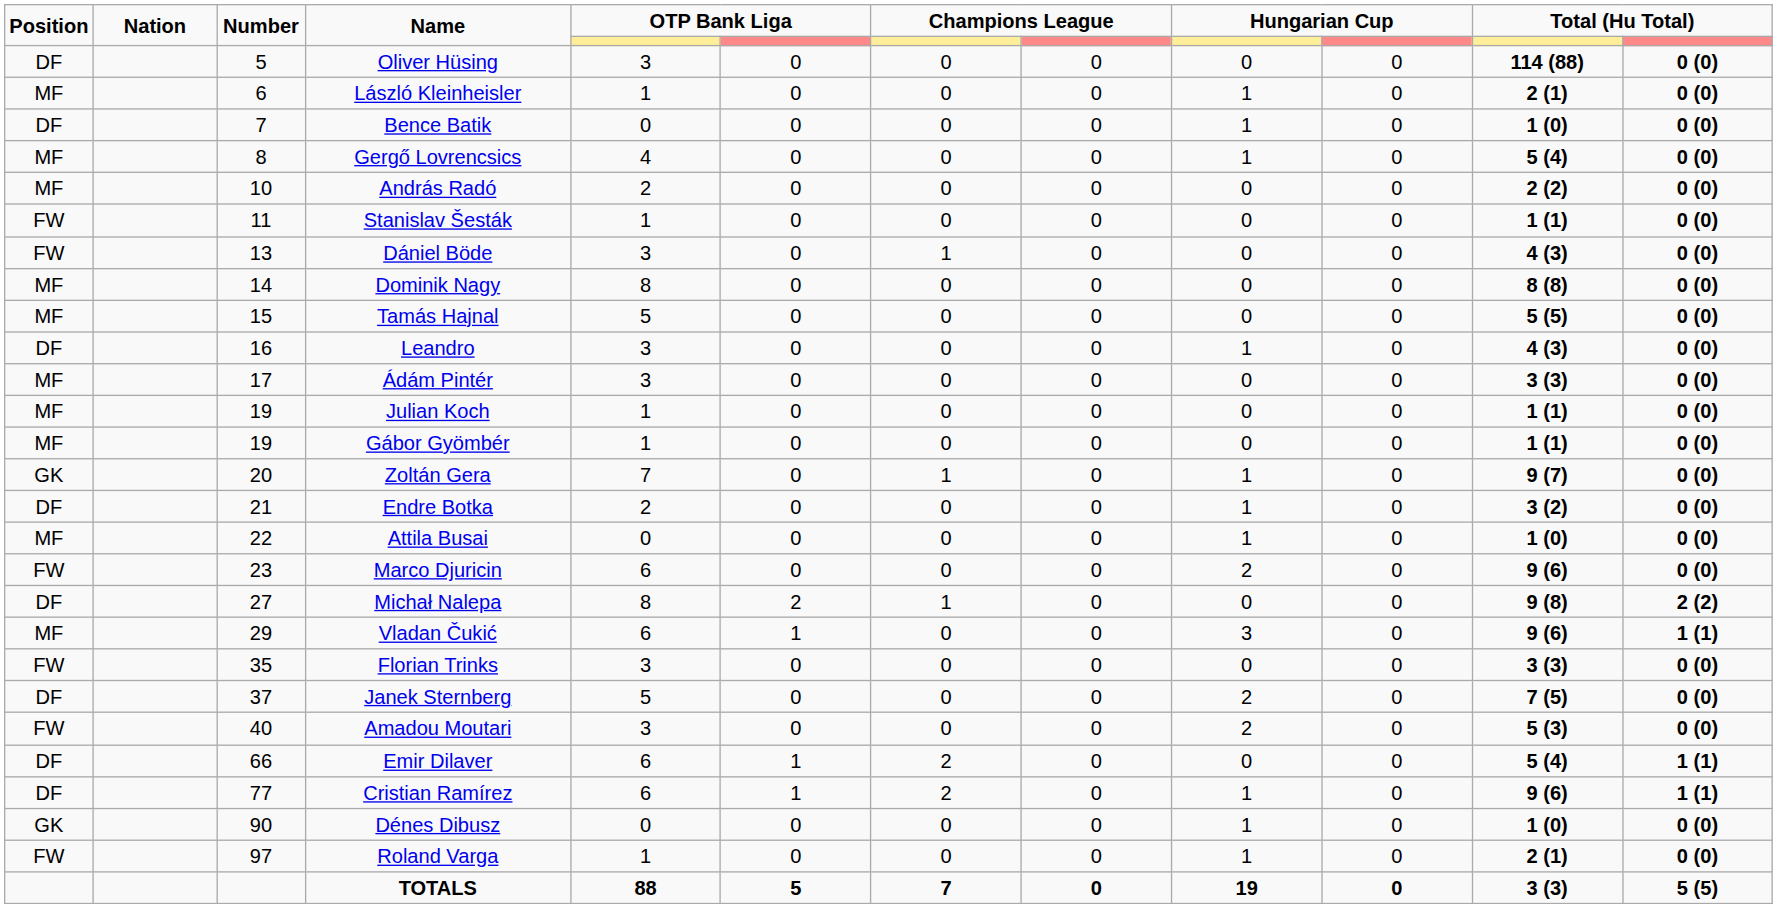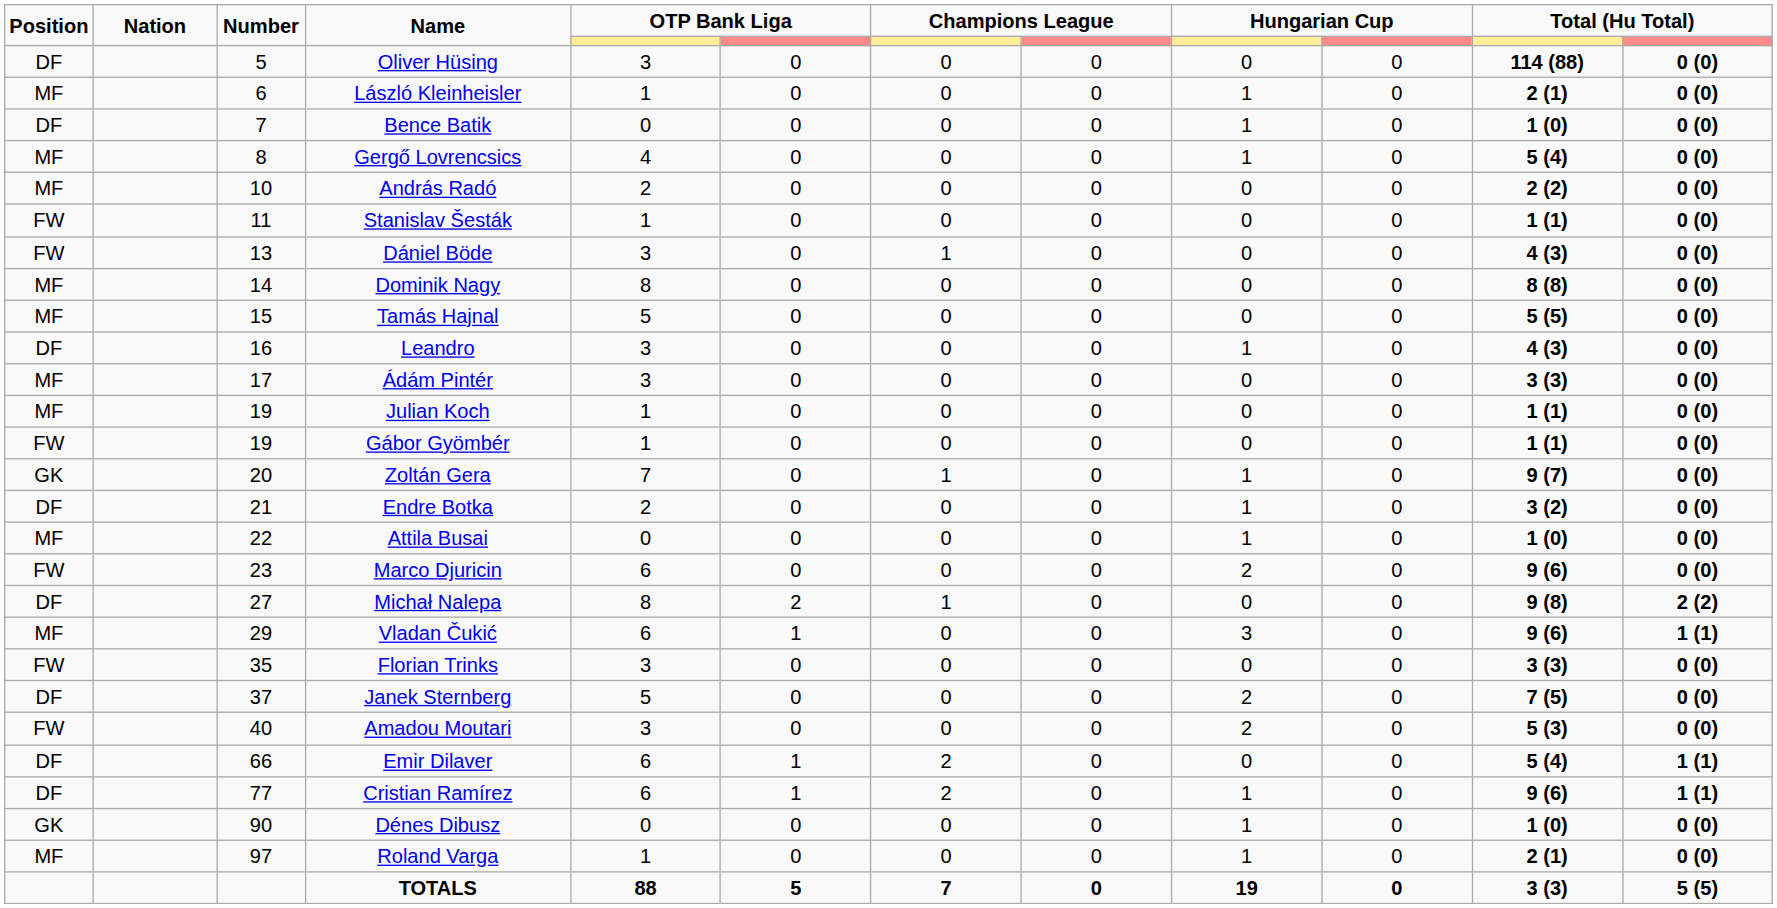Gábor Gyömbér | Position: MF -> FW
Roland Varga | Position: FW -> MF
